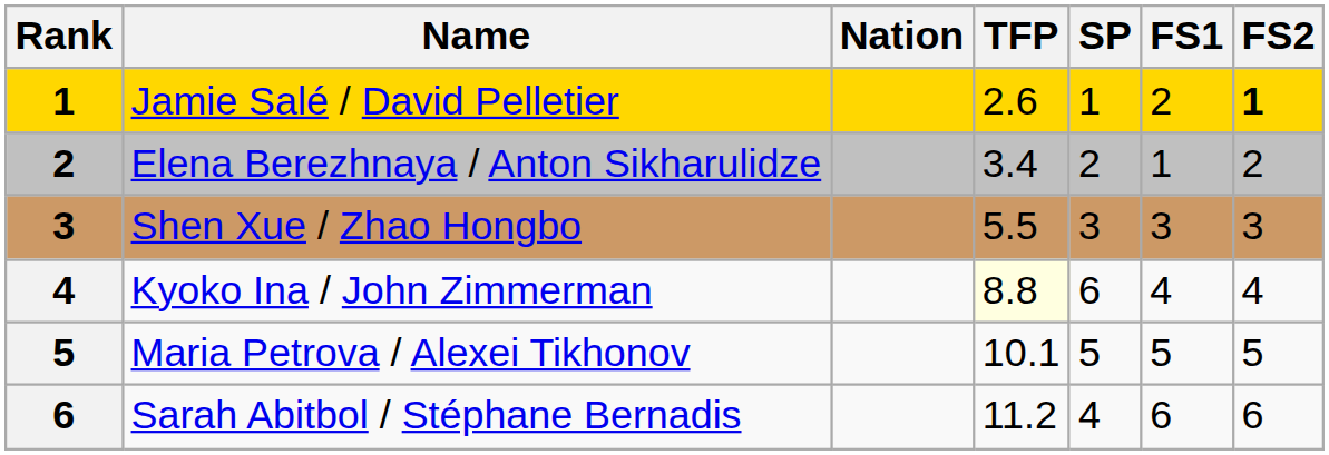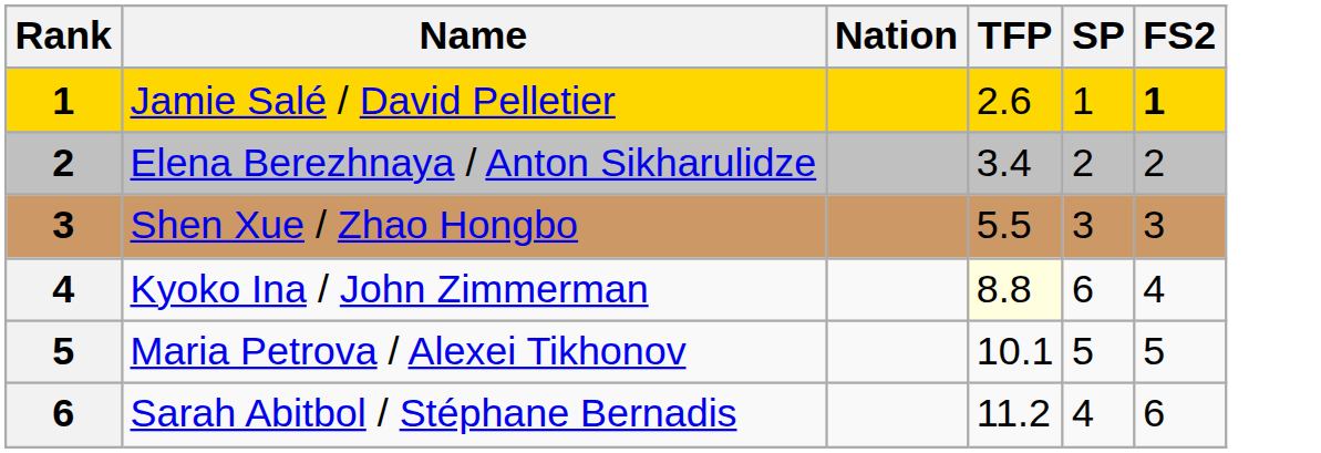- column: FS1 | 2 | 1 | 3 | 4 | 5 | 6
